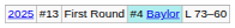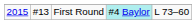First Round | column 1: 2025 -> 2015
